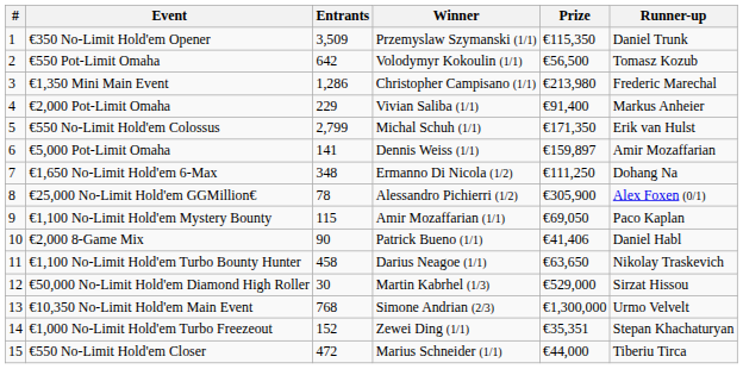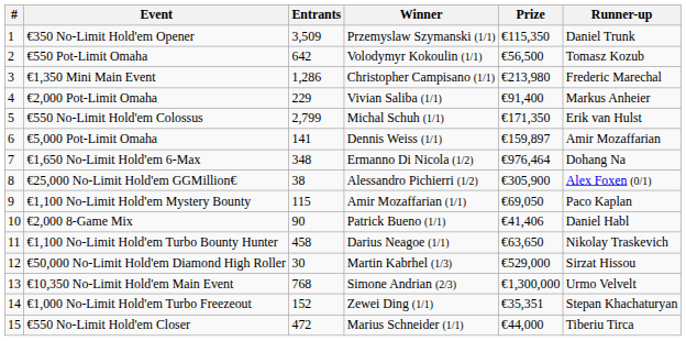€1,650 No-Limit Hold'em 6-Max | Prize: €111,250 -> €976,464
€25,000 No-Limit Hold'em GGMillion€ | Entrants: 78 -> 38
